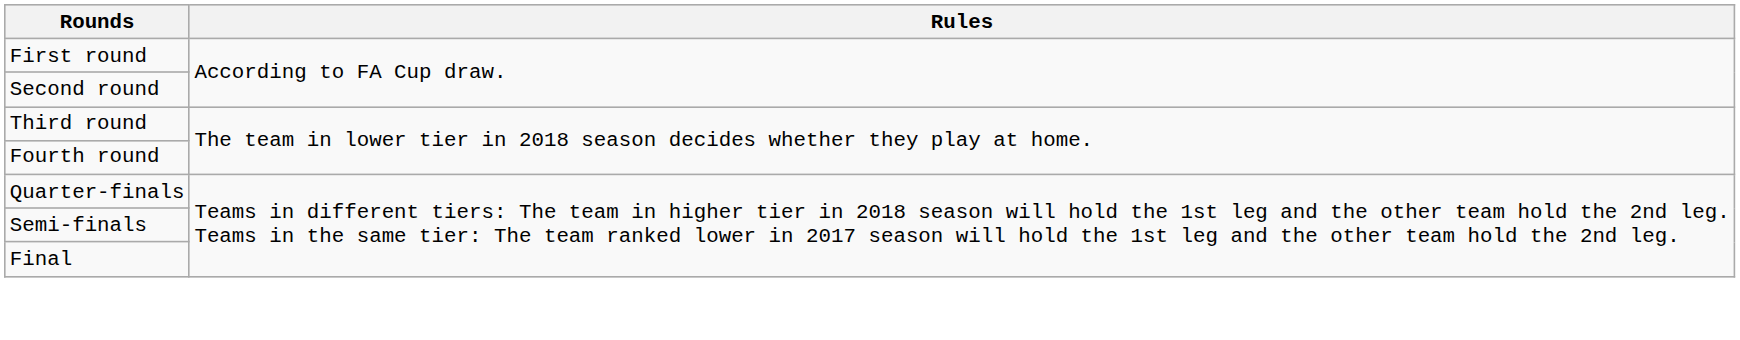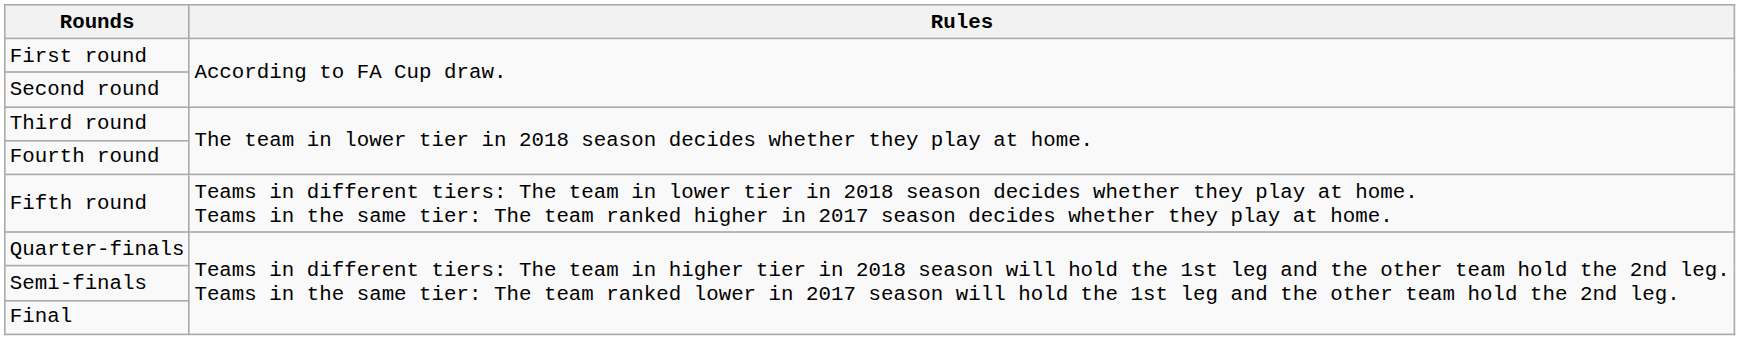+ row: Fifth round | Teams in different tiers: The team in lower tier in 2018 season decides whether they play at home. Teams in the same tier: The team ranked higher in 2017 season decides whether they play at home.
